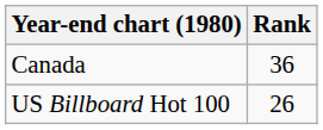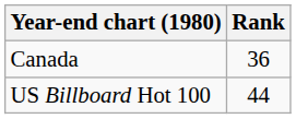US Billboard Hot 100 | Rank: 26 -> 44
